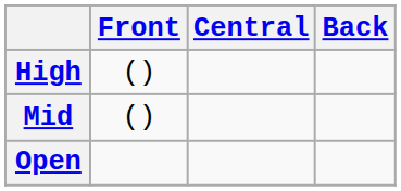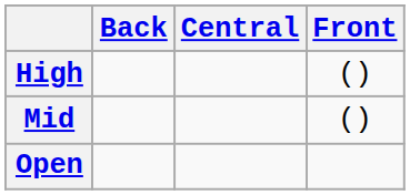columns swapped: Front <-> Back
